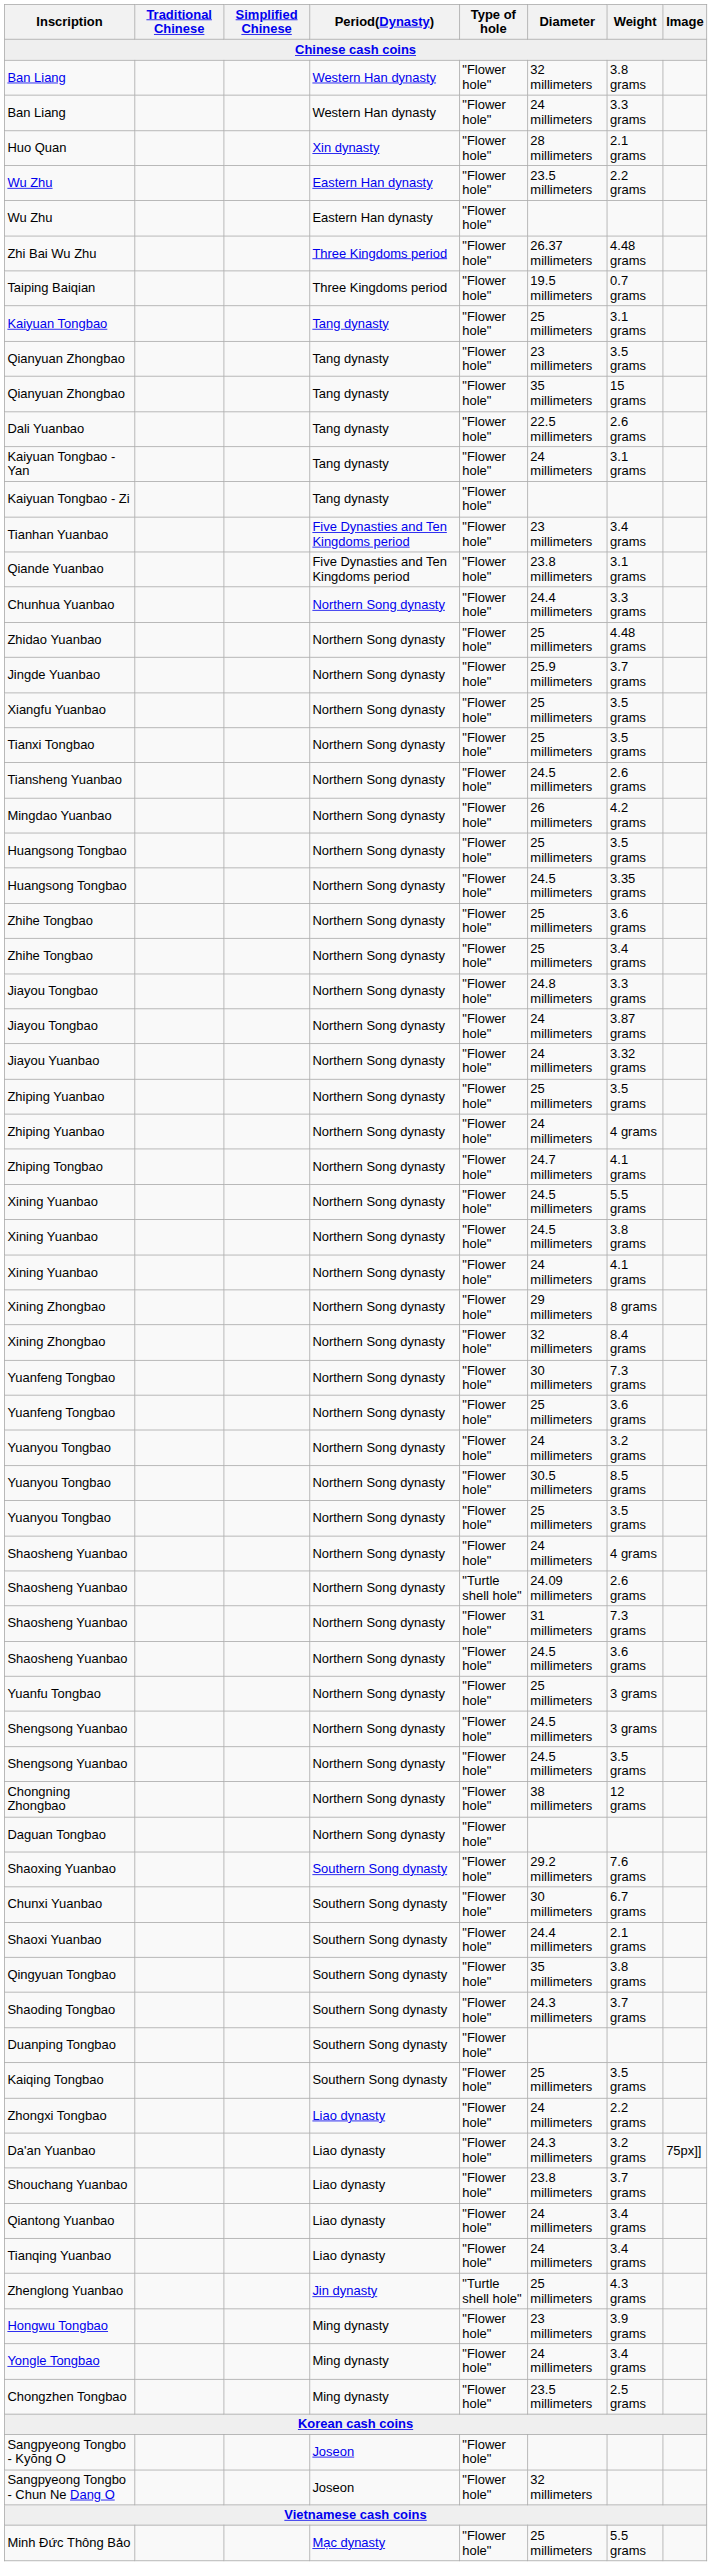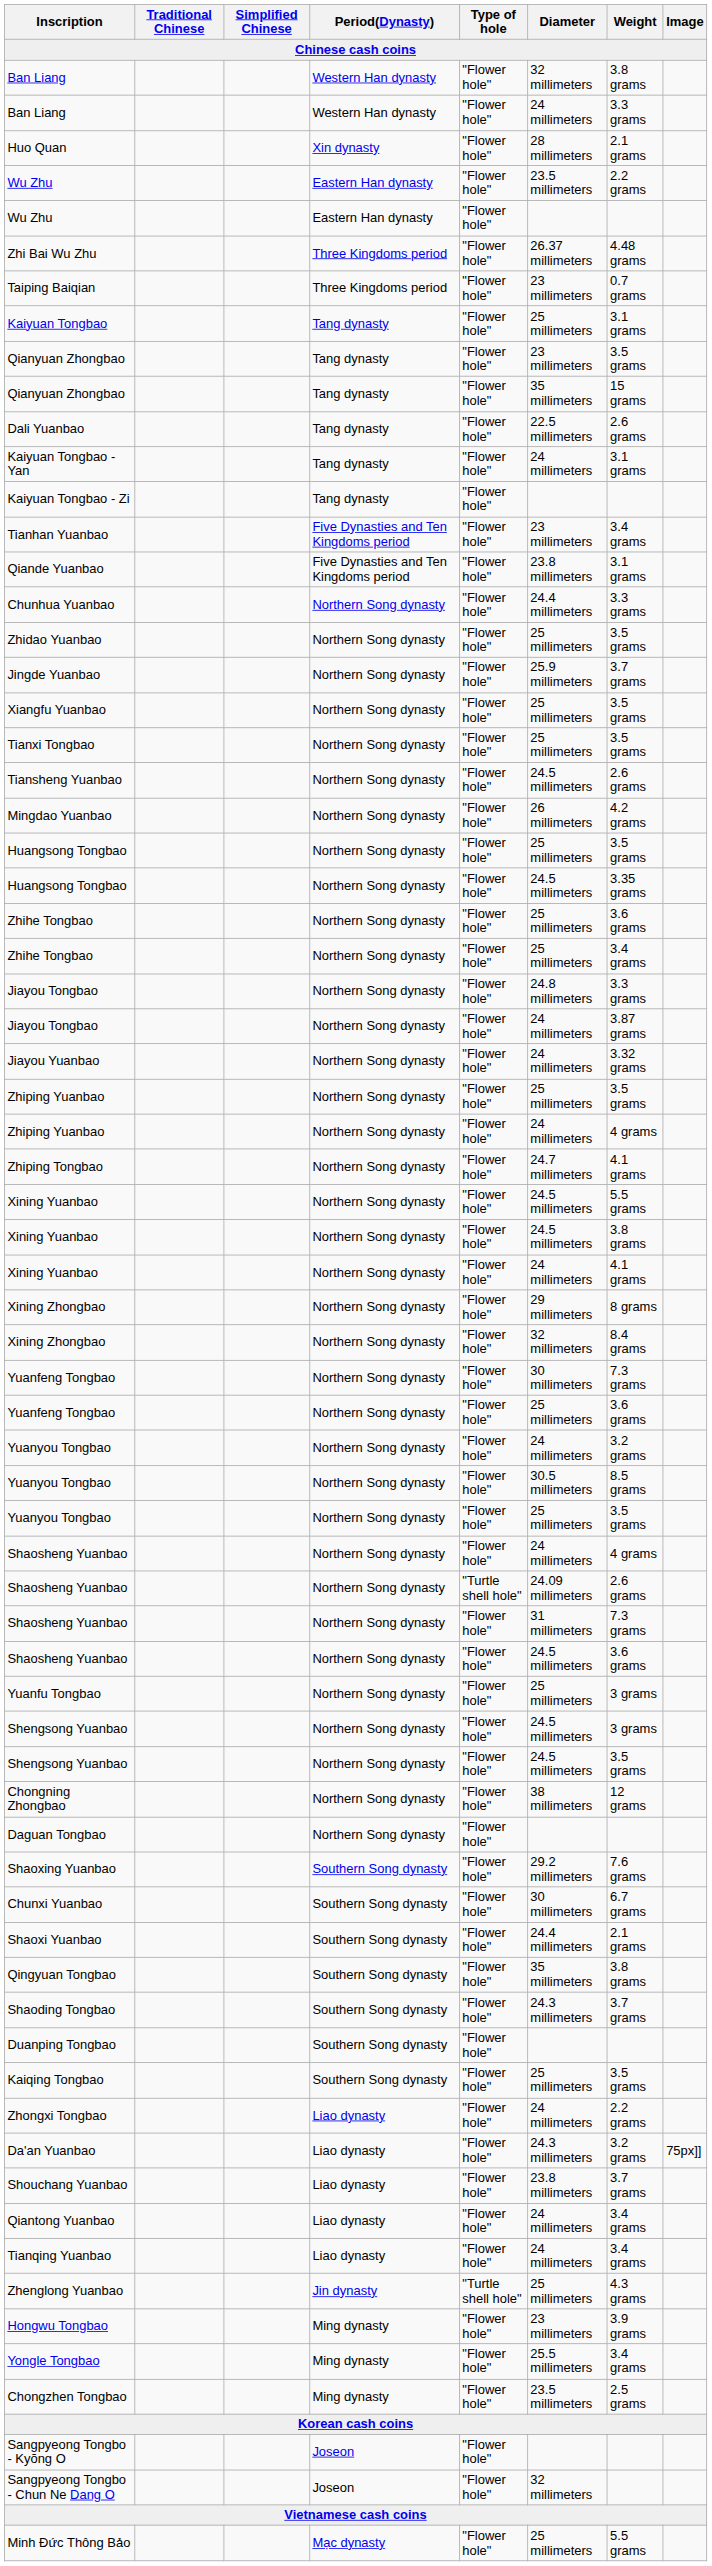Taiping Baiqian | Diameter: 19.5 millimeters -> 23 millimeters
Zhidao Yuanbao | Weight: 4.48 grams -> 3.5 grams
Yongle Tongbao | Diameter: 24 millimeters -> 25.5 millimeters
